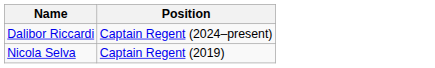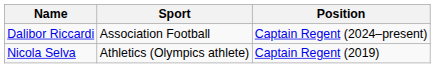+ column: Sport | Association Football | Athletics (Olympics athlete)
